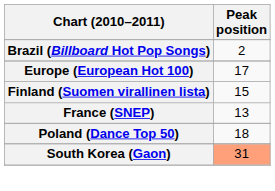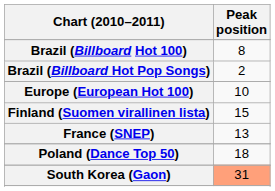+ row: Brazil (Billboard Hot 100) | 8
Europe (European Hot 100) | Peak position: 17 -> 10
